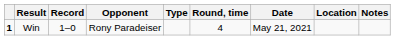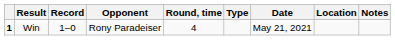columns swapped: Type <-> Round, time
